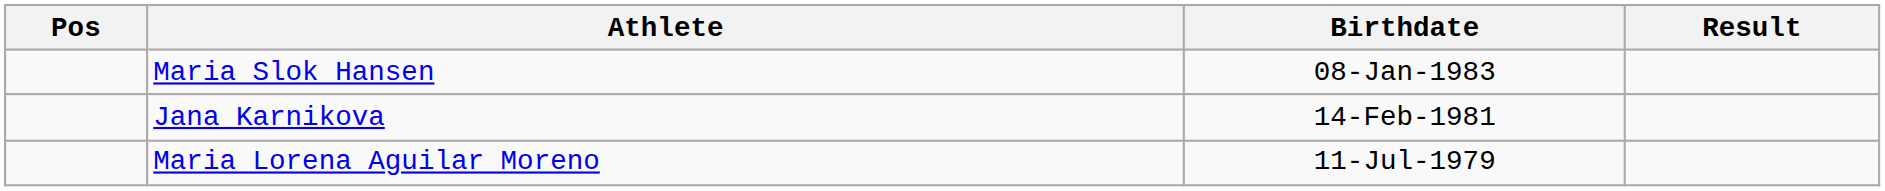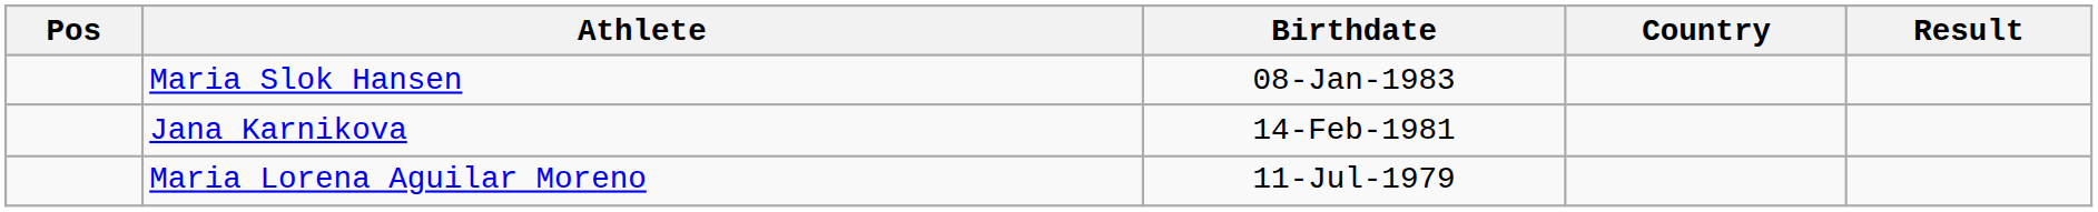+ column: Country
